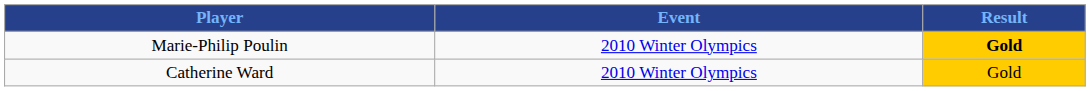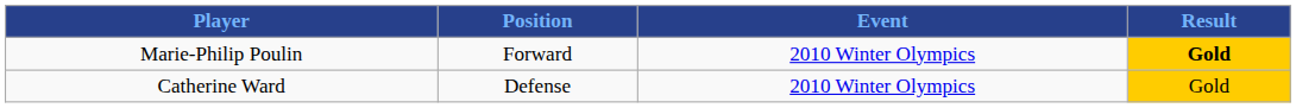+ column: Position | Forward | Defense
